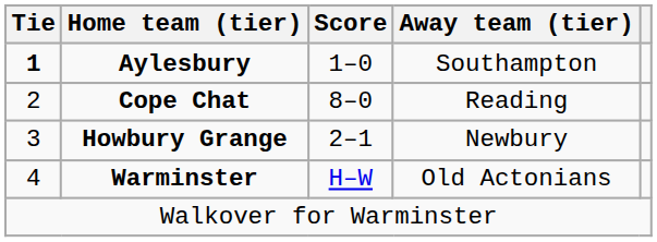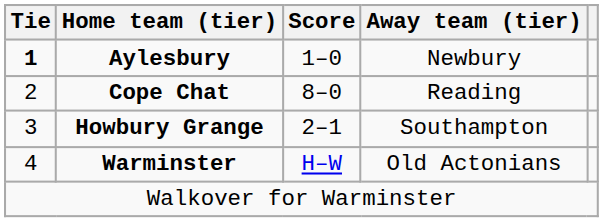Aylesbury | Away team (tier): Southampton -> Newbury
Howbury Grange | Away team (tier): Newbury -> Southampton
